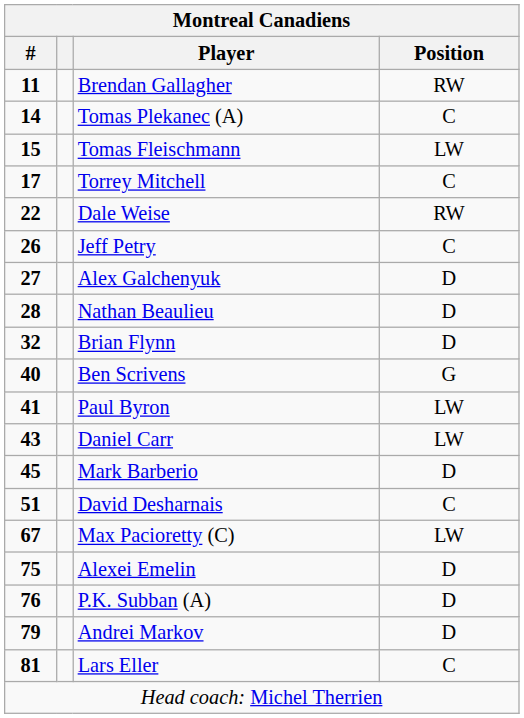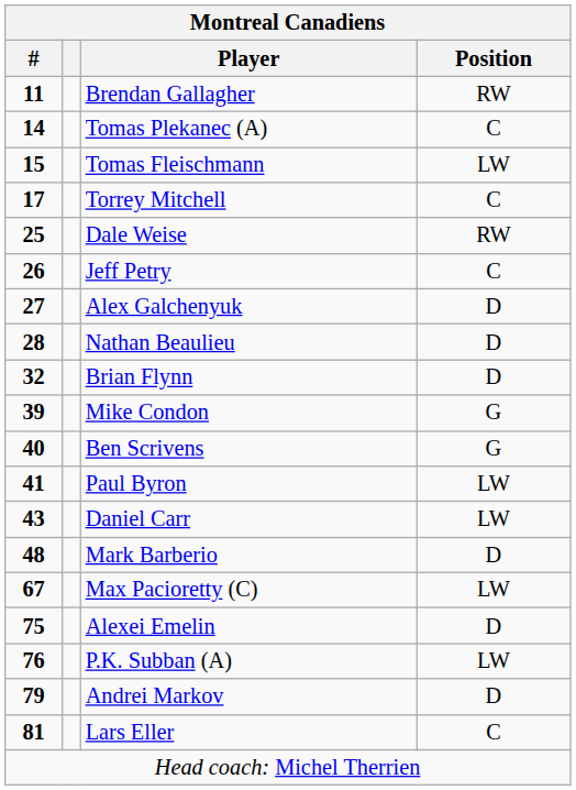Dale Weise | #: 22 -> 25
+ row: 39 | Mike Condon | G
Mark Barberio | #: 45 -> 48
- row: 51 | David Desharnais | C
P.K. Subban (A) | Position: D -> LW
